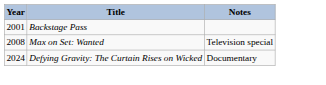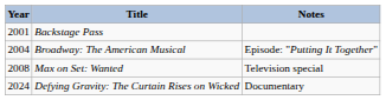+ row: 2004 | Broadway: The American Musical | Episode: "Putting It Together"
